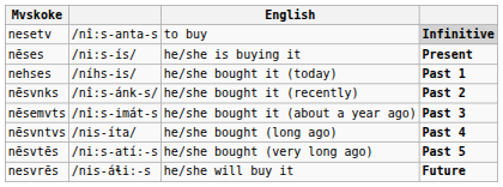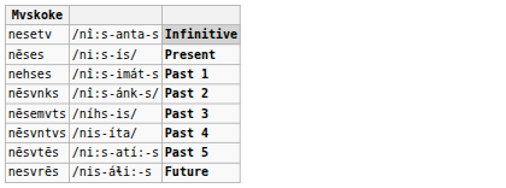- column: English | to buy | he/she is buying it | he/she bought it (today) | he/she bought it (recently) | he/she bought it (about a year ago) | he/she bought (long ago) | he/she bought (very long ago) | he/she will buy it
nehses | column 2: /níhs-is/ -> /nî:s-imát-s
nēsemvts | column 2: /nî:s-imát-s -> /níhs-is/
